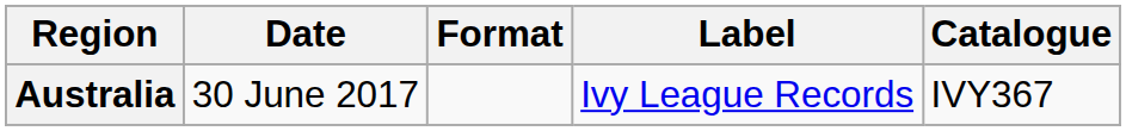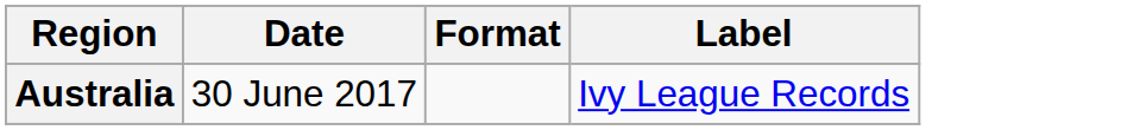- column: Catalogue | IVY367
